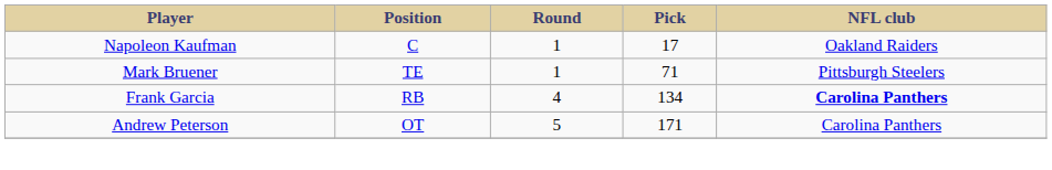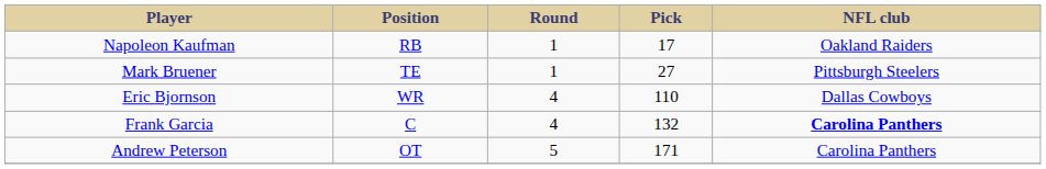Napoleon Kaufman | Position: C -> RB
Mark Bruener | Pick: 71 -> 27
+ row: Eric Bjornson | WR | 4 | 110 | Dallas Cowboys
Frank Garcia | Position: RB -> C
Frank Garcia | Pick: 134 -> 132
